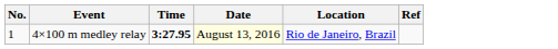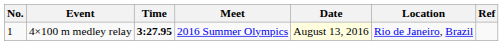+ column: Meet | 2016 Summer Olympics
